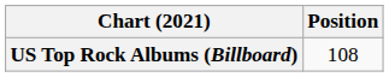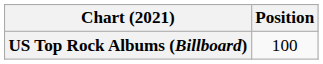US Top Rock Albums (Billboard) | Position: 108 -> 100
